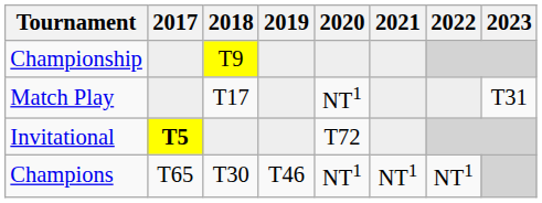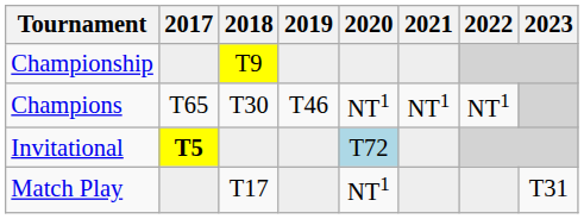rows swapped: Match Play <-> Champions
Invitational | 2020: no background -> lightblue background
